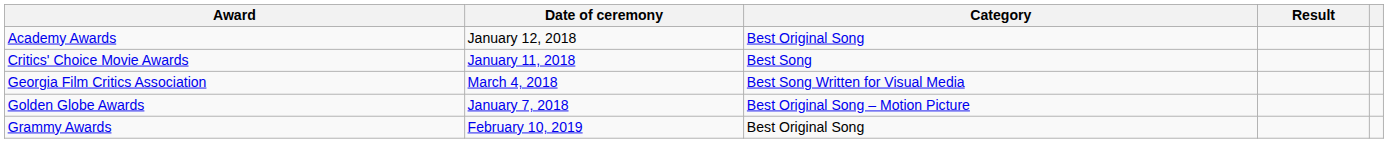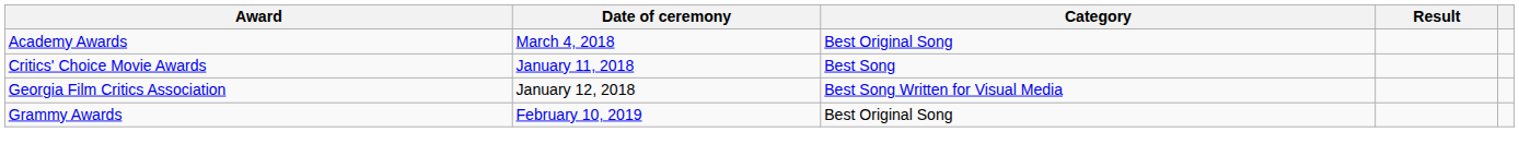Academy Awards | Date of ceremony: January 12, 2018 -> March 4, 2018
Georgia Film Critics Association | Date of ceremony: March 4, 2018 -> January 12, 2018
- row: Golden Globe Awards | January 7, 2018 | Best Original Song – Motion Picture
